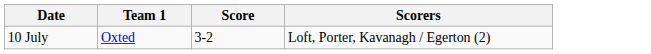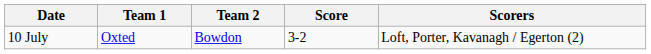+ column: Team 2 | Bowdon
